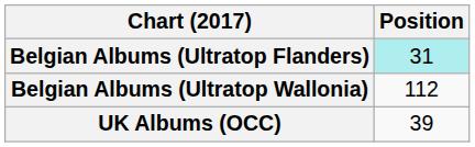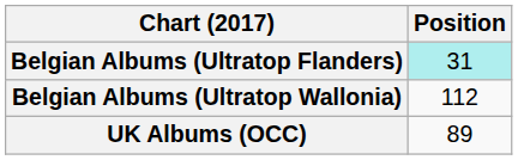UK Albums (OCC) | Position: 39 -> 89
